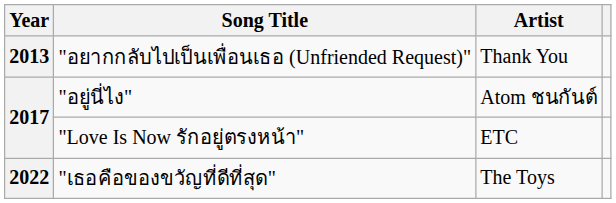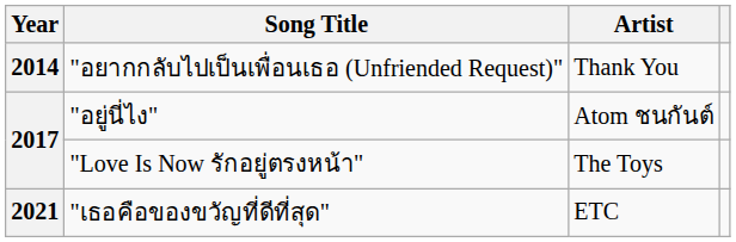"อยากกลับไปเป็นเพื่อนเธอ (Unfriended Request)" | Year: 2013 -> 2014
"Love Is Now รักอยู่ตรงหน้า" | Artist: ETC -> The Toys
"เธอคือของขวัญที่ดีที่สุด" | Year: 2022 -> 2021
"เธอคือของขวัญที่ดีที่สุด" | Artist: The Toys -> ETC
